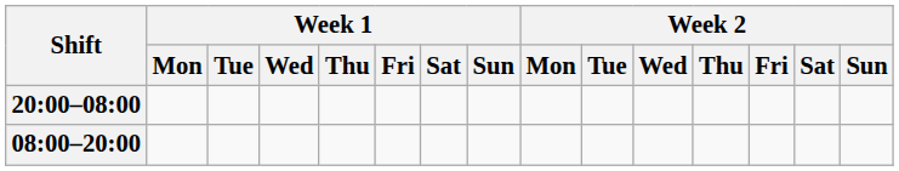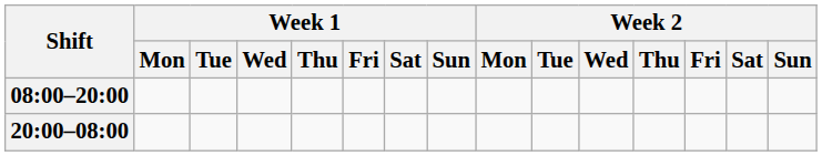rows swapped: 08:00–20:00 <-> 20:00–08:00
